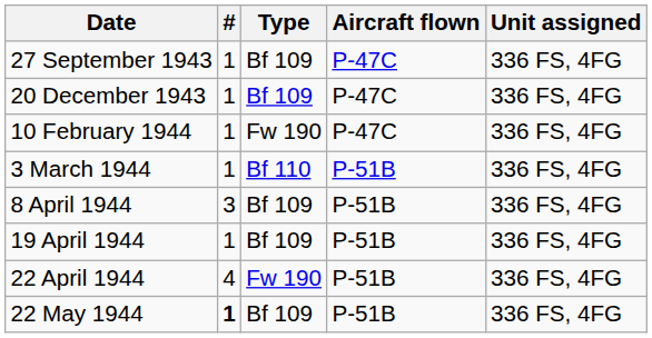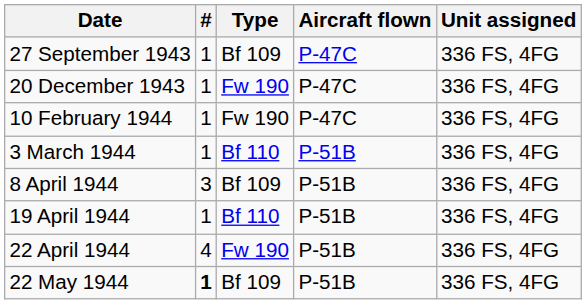20 December 1943 | Type: Bf 109 -> Fw 190
19 April 1944 | Type: Bf 109 -> Bf 110
